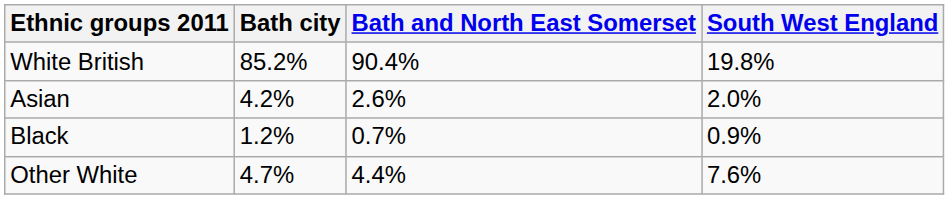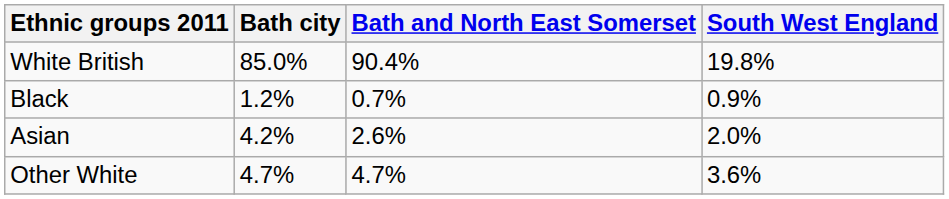White British | Bath city: 85.2% -> 85.0%
rows swapped: Asian <-> Black
Other White | Bath and North East Somerset: 4.4% -> 4.7%
Other White | South West England: 7.6% -> 3.6%
